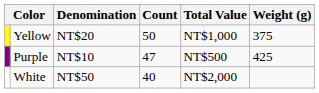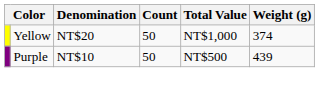Yellow | Weight (g): 375 -> 374
Purple | Count: 47 -> 50
Purple | Weight (g): 425 -> 439
- row: White | NT$50 | 40 | NT$2,000
